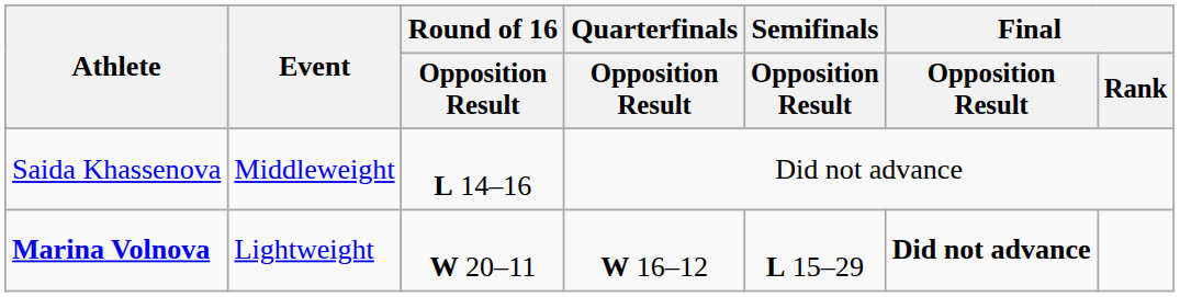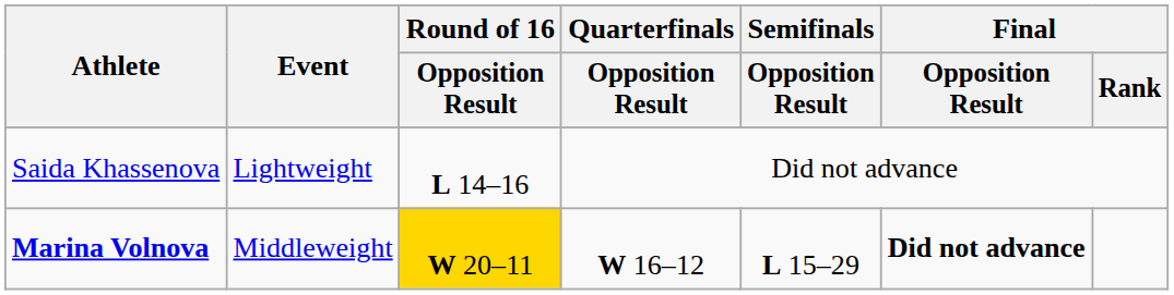Saida Khassenova | Event: Middleweight -> Lightweight
Marina Volnova | Event: Lightweight -> Middleweight
Marina Volnova | Round of 16 / Opposition Result: no background -> gold background
